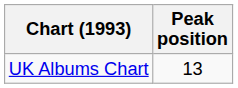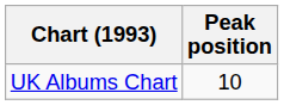UK Albums Chart | Peak position: 13 -> 10
